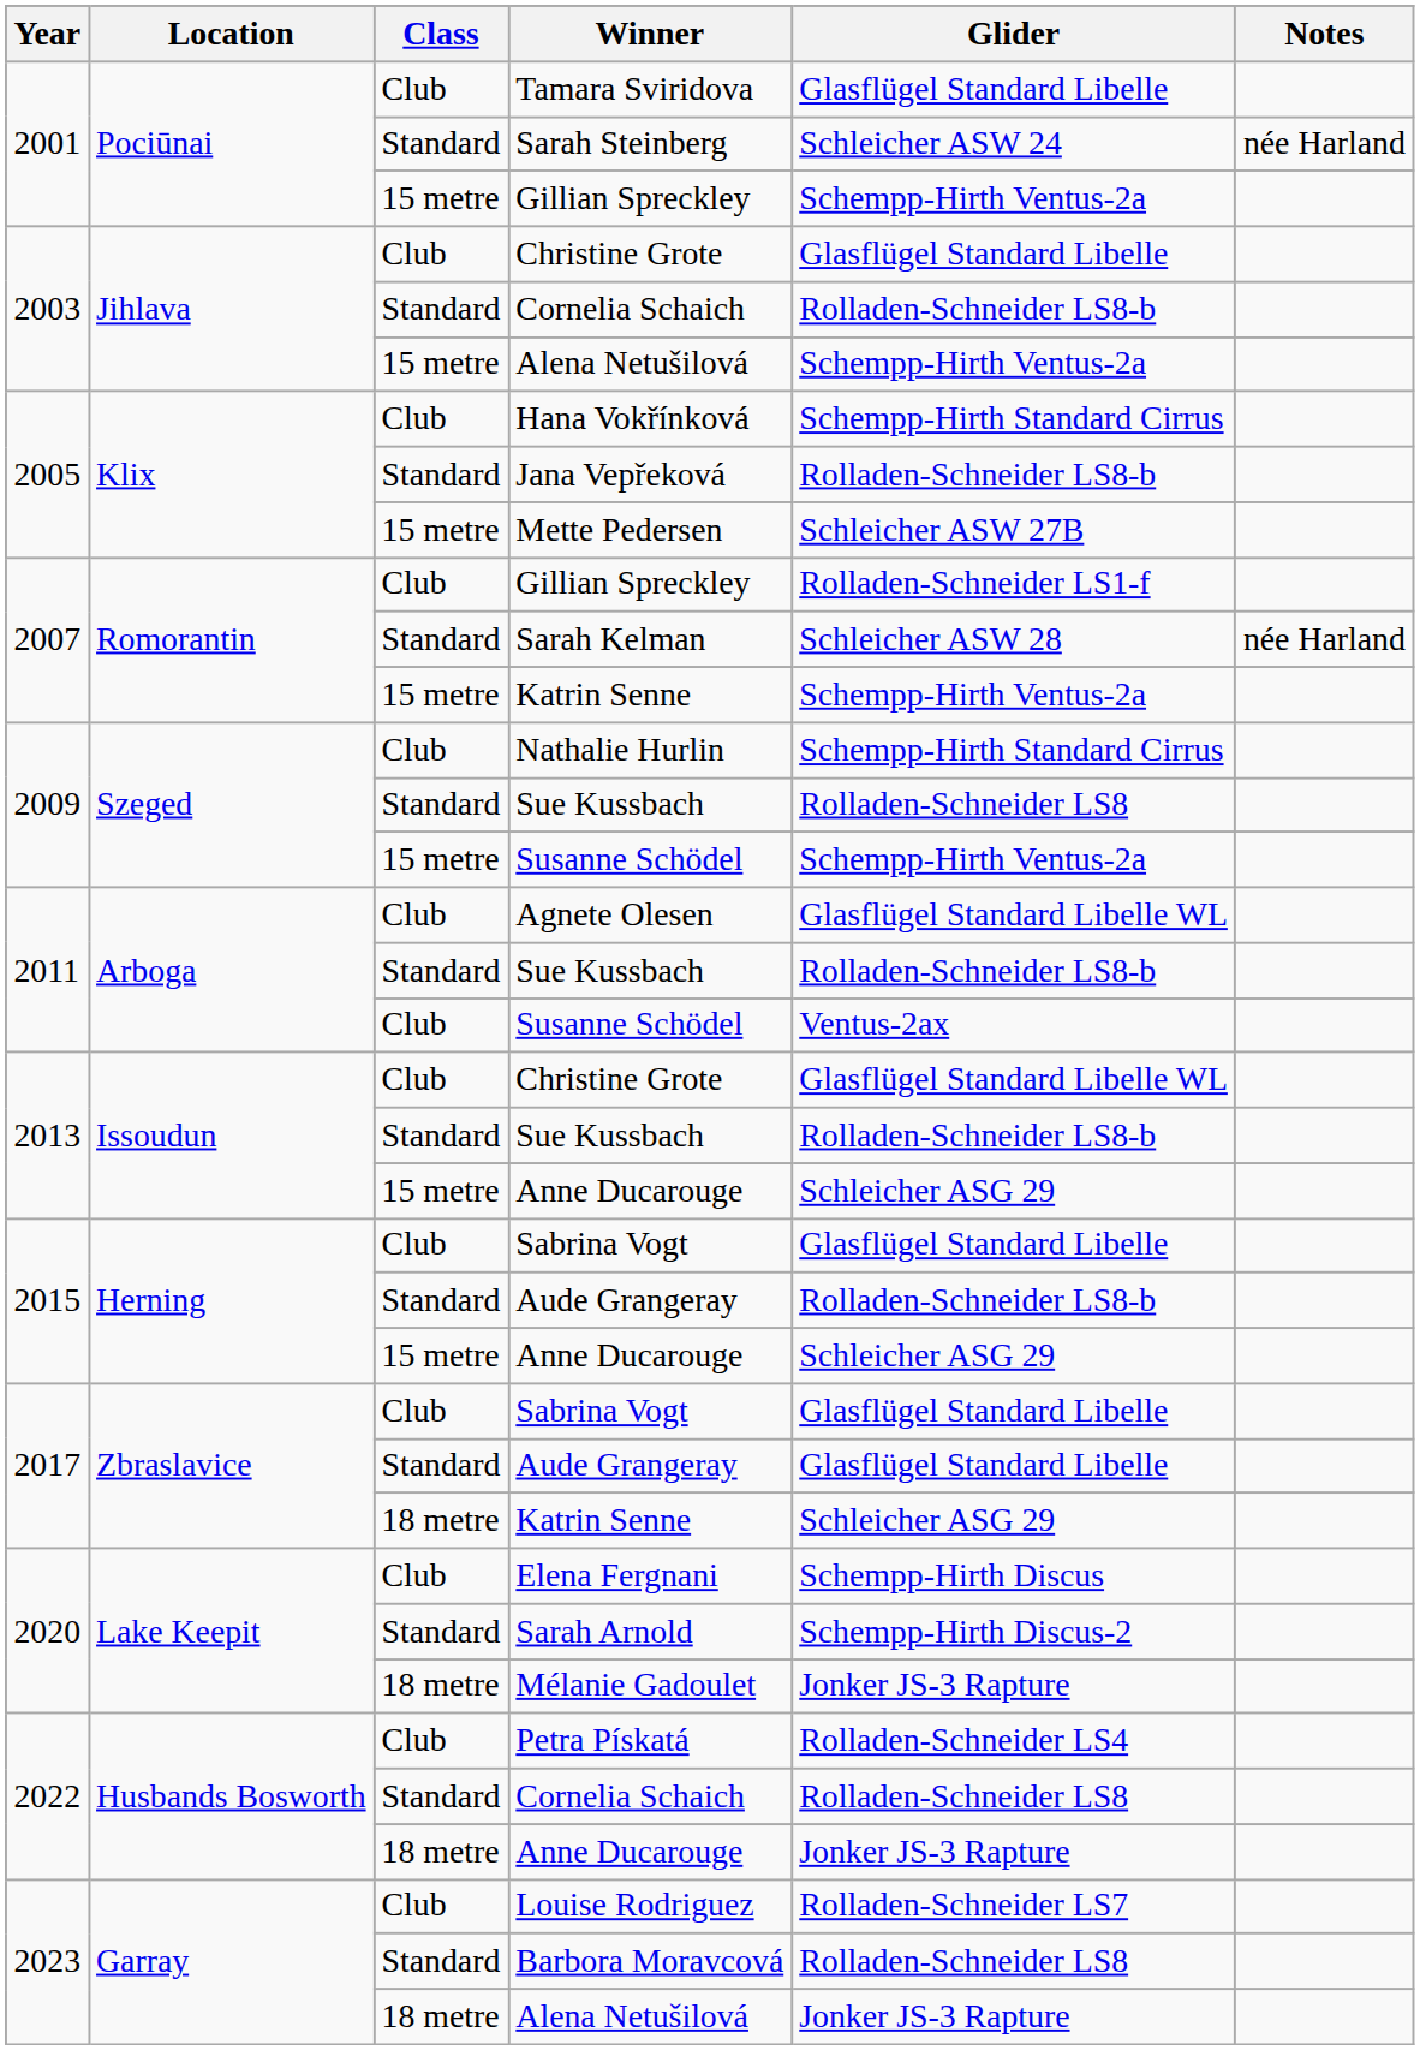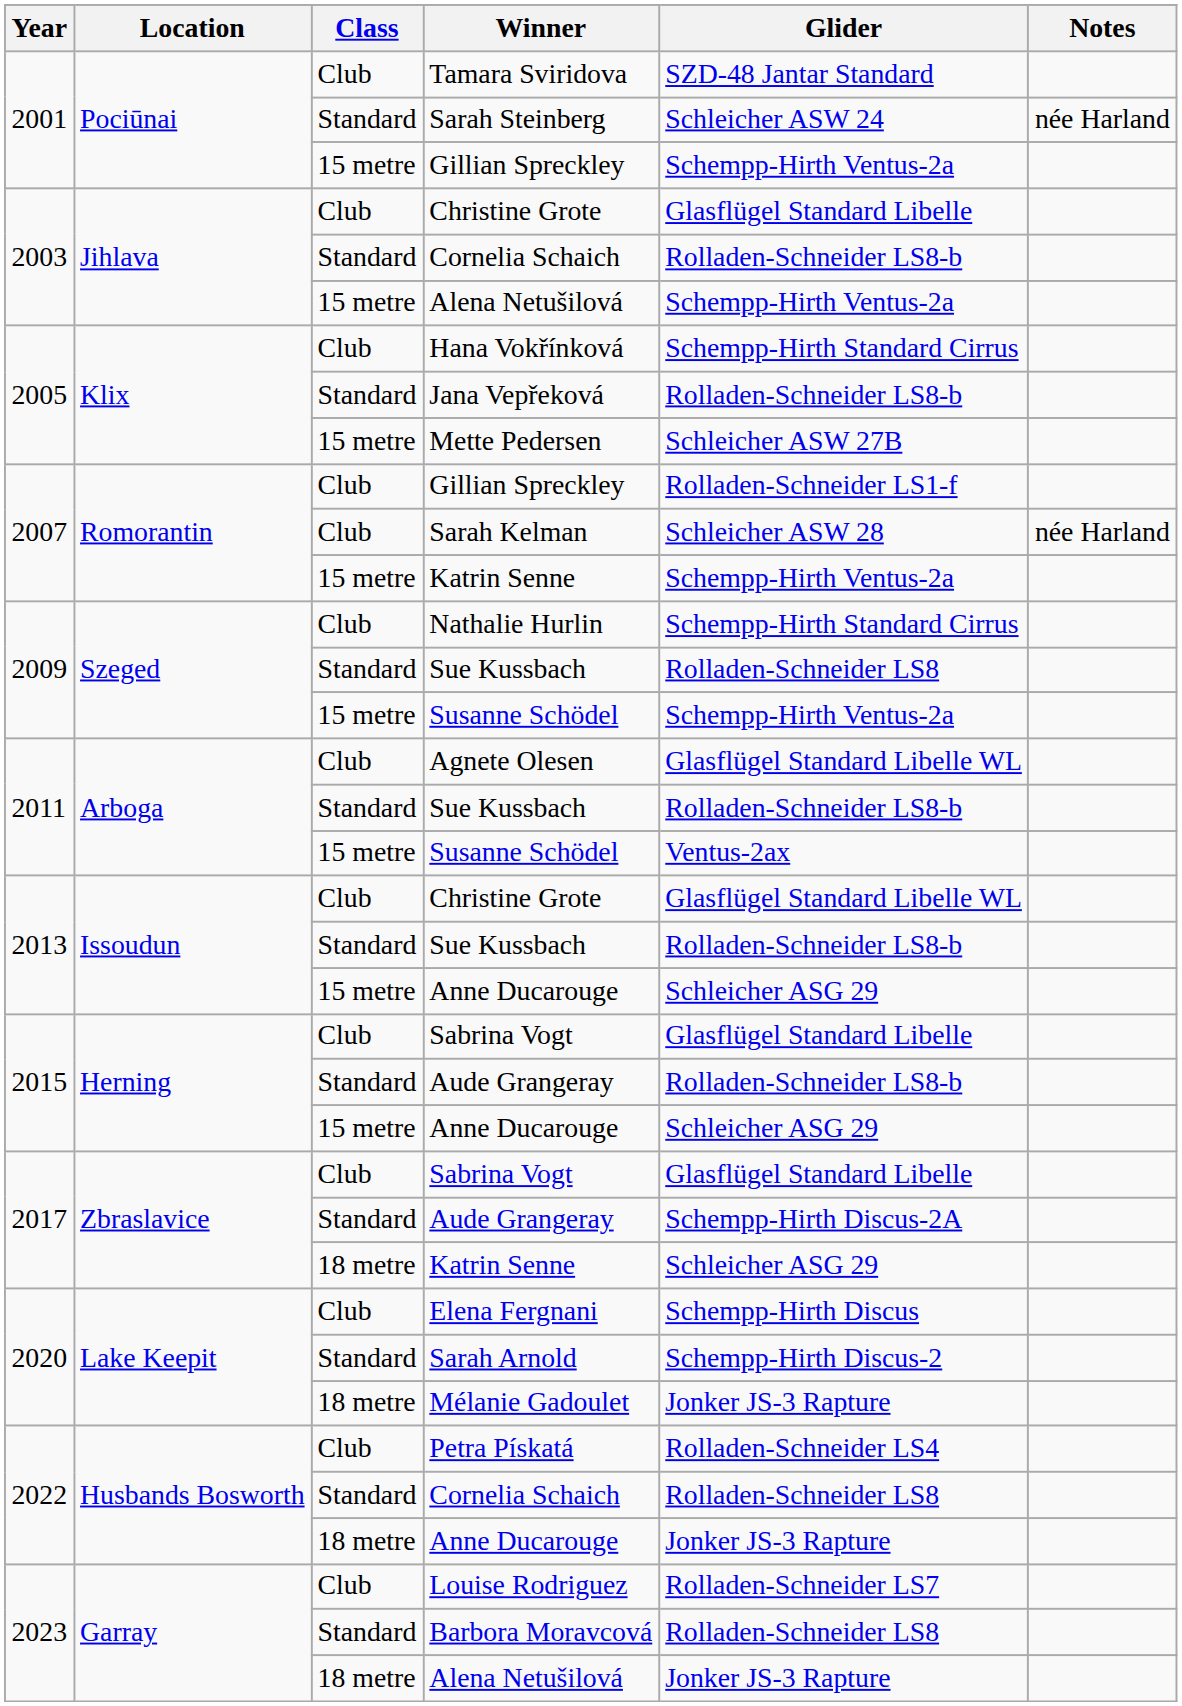Tamara Sviridova | Glider: Glasflügel Standard Libelle -> SZD-48 Jantar Standard
Sarah Kelman | Class: Standard -> Club
2011 / Susanne Schödel | Class: Club -> 15 metre
2017 / Aude Grangeray | Glider: Glasflügel Standard Libelle -> Schempp-Hirth Discus-2A
